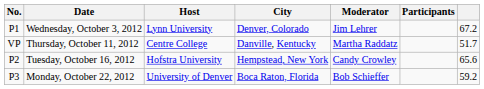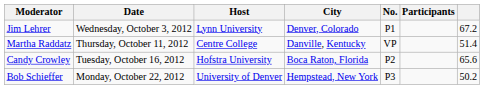columns swapped: No. <-> Moderator
Thursday, October 11, 2012 | column 7: 51.7 -> 51.4
Tuesday, October 16, 2012 | City: Hempstead, New York -> Boca Raton, Florida
Monday, October 22, 2012 | City: Boca Raton, Florida -> Hempstead, New York
Monday, October 22, 2012 | column 7: 59.2 -> 50.2
